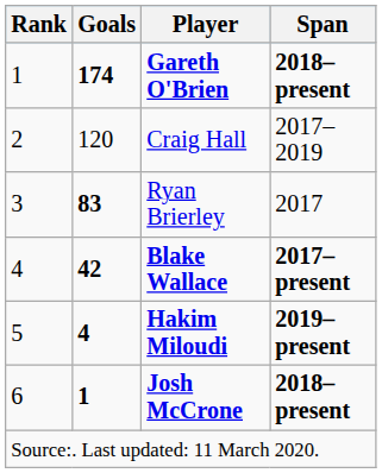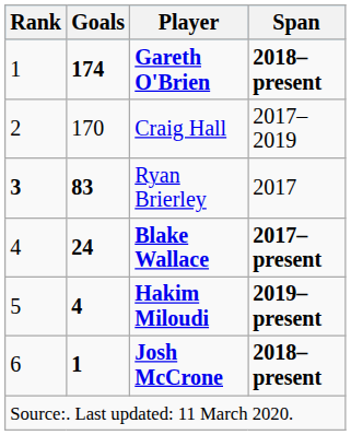Craig Hall | Goals: 120 -> 170
Ryan Brierley | Rank: normal -> bold
Blake Wallace | Goals: 42 -> 24
